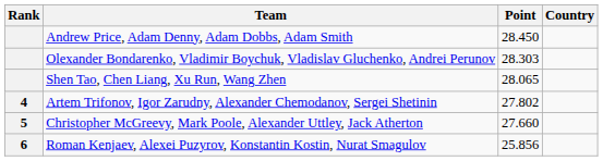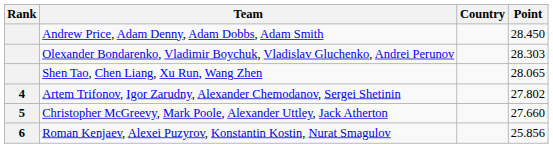columns swapped: Country <-> Point
